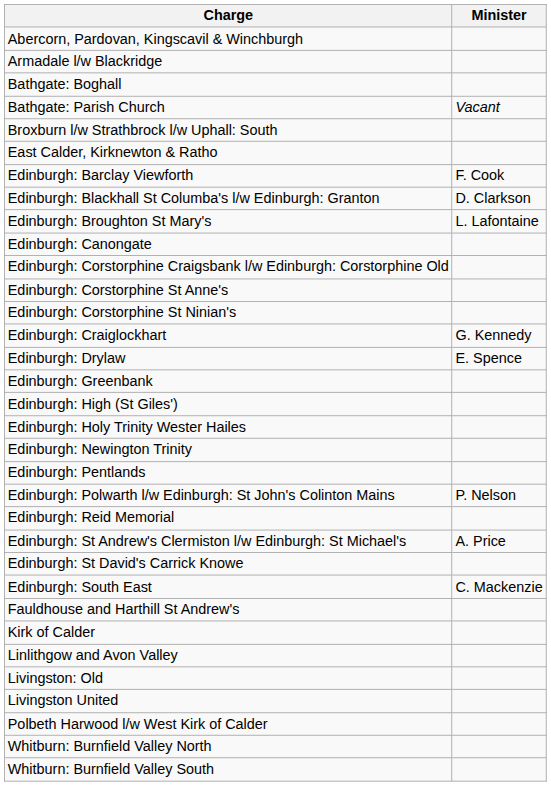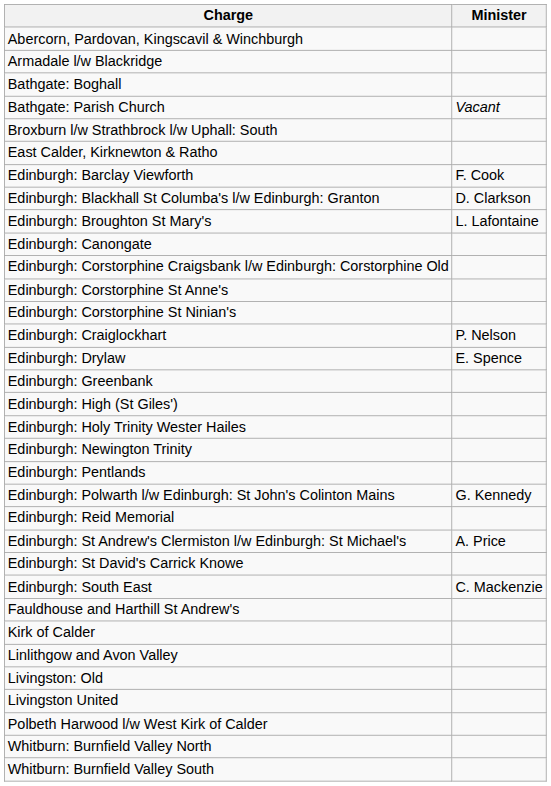Edinburgh: Craiglockhart | Minister: G. Kennedy -> P. Nelson
Edinburgh: Polwarth l/w Edinburgh: St John's Colinton Mains | Minister: P. Nelson -> G. Kennedy
